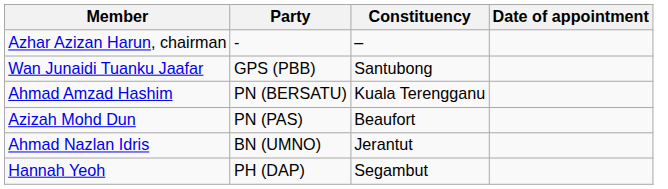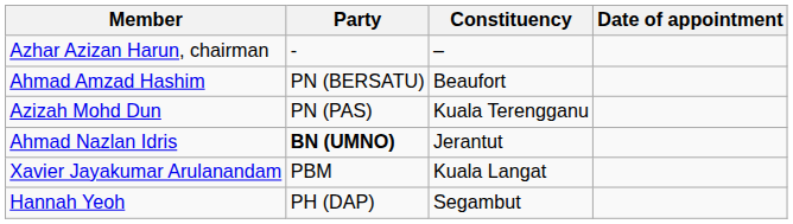- row: Wan Junaidi Tuanku Jaafar | GPS (PBB) | Santubong
Ahmad Amzad Hashim | Constituency: Kuala Terengganu -> Beaufort
Azizah Mohd Dun | Constituency: Beaufort -> Kuala Terengganu
Ahmad Nazlan Idris | Party: normal -> bold
+ row: Xavier Jayakumar Arulanandam | PBM | Kuala Langat
